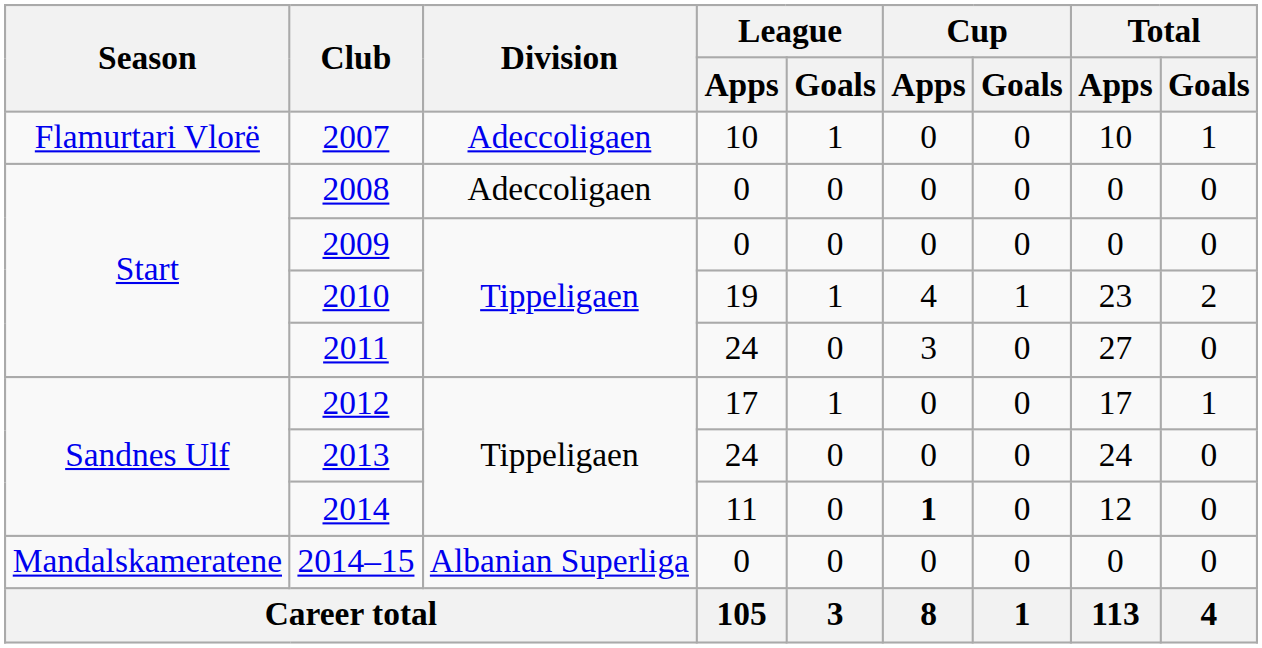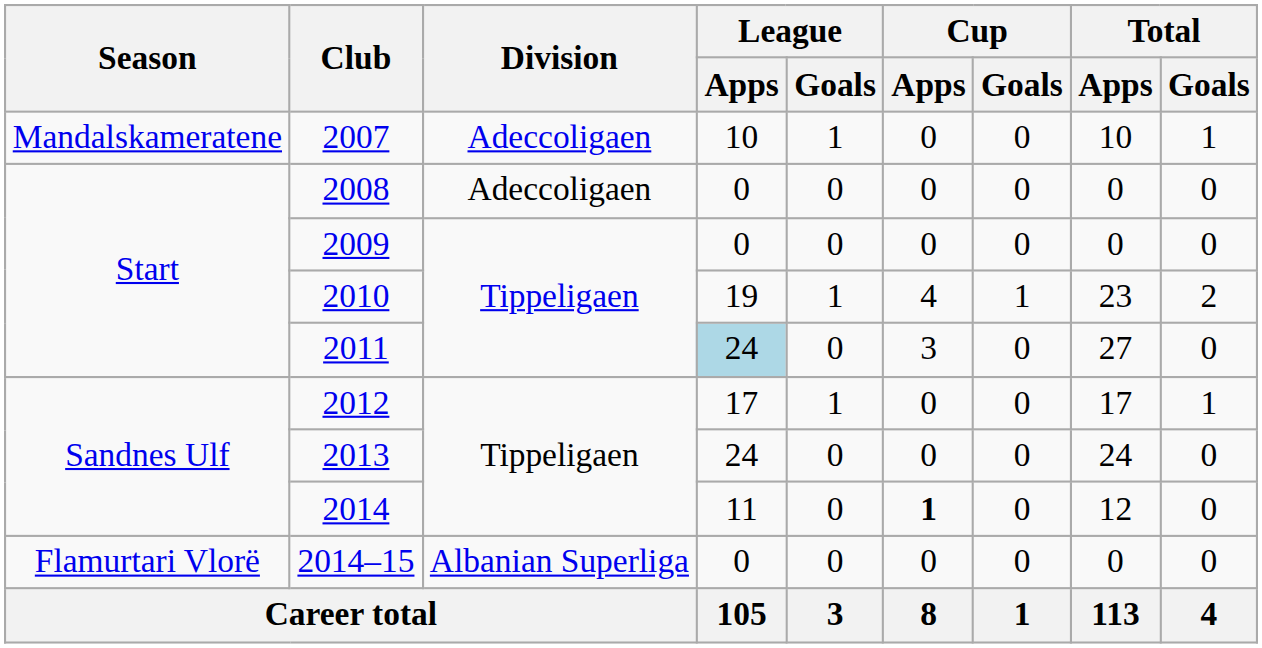2007 | Season: Flamurtari Vlorë -> Mandalskameratene
2011 | League / Apps: no background -> lightblue background
2014–15 | Season: Mandalskameratene -> Flamurtari Vlorë
